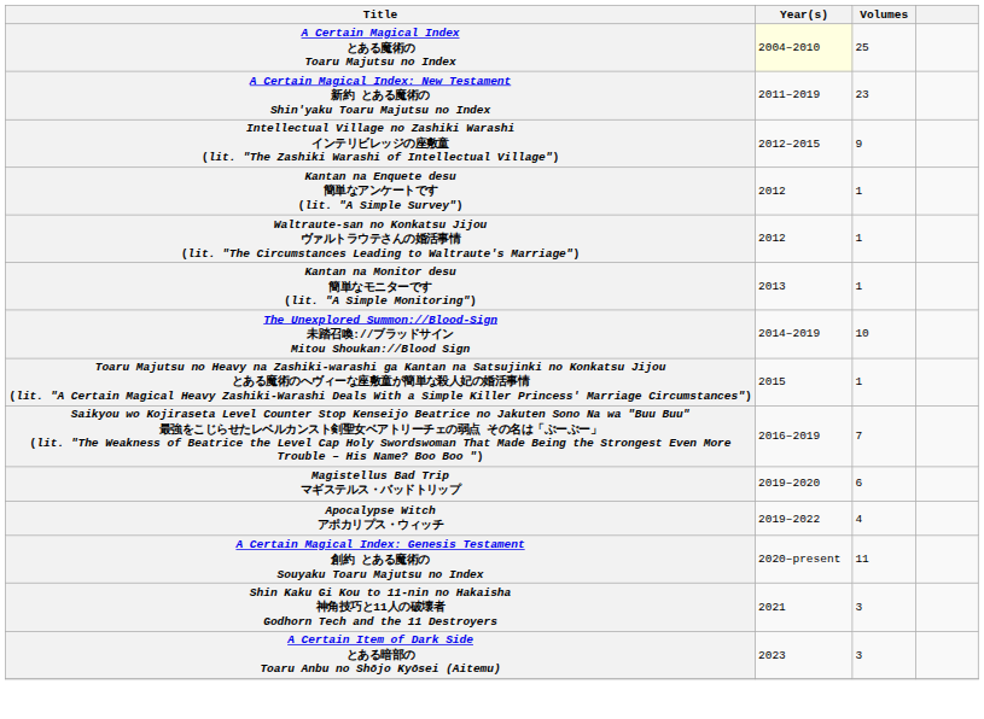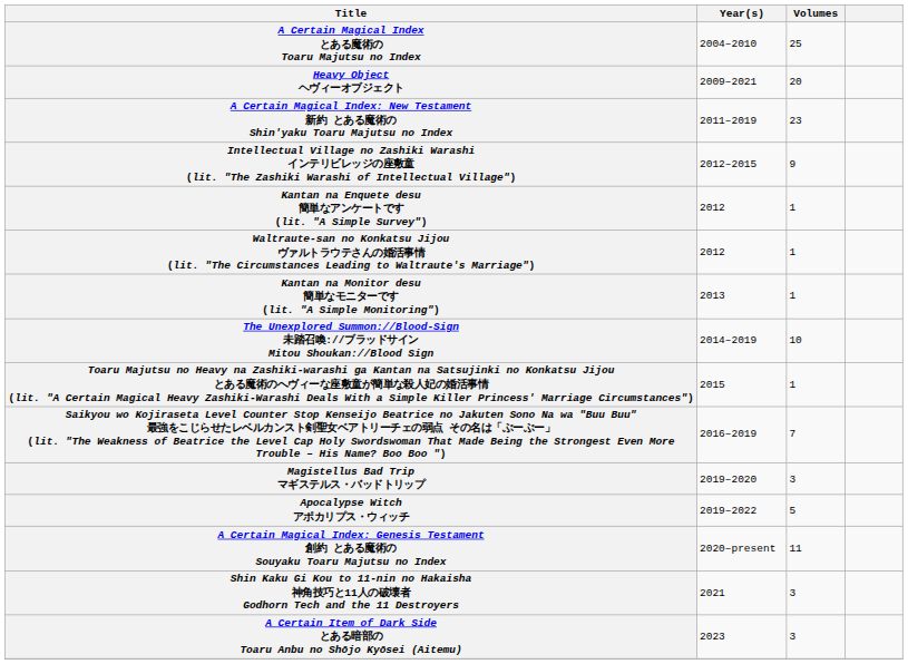A Certain Magical Index とある魔術の Toaru Majutsu no Index | Year(s): lightyellow background -> no background
+ row: Heavy Object ヘヴィーオブジェクト | 2009–2021 | 20
Magistellus Bad Trip マギステルス・バッドトリップ | Volumes: 6 -> 3
Apocalypse Witch アポカリプス・ウィッチ | Volumes: 4 -> 5
